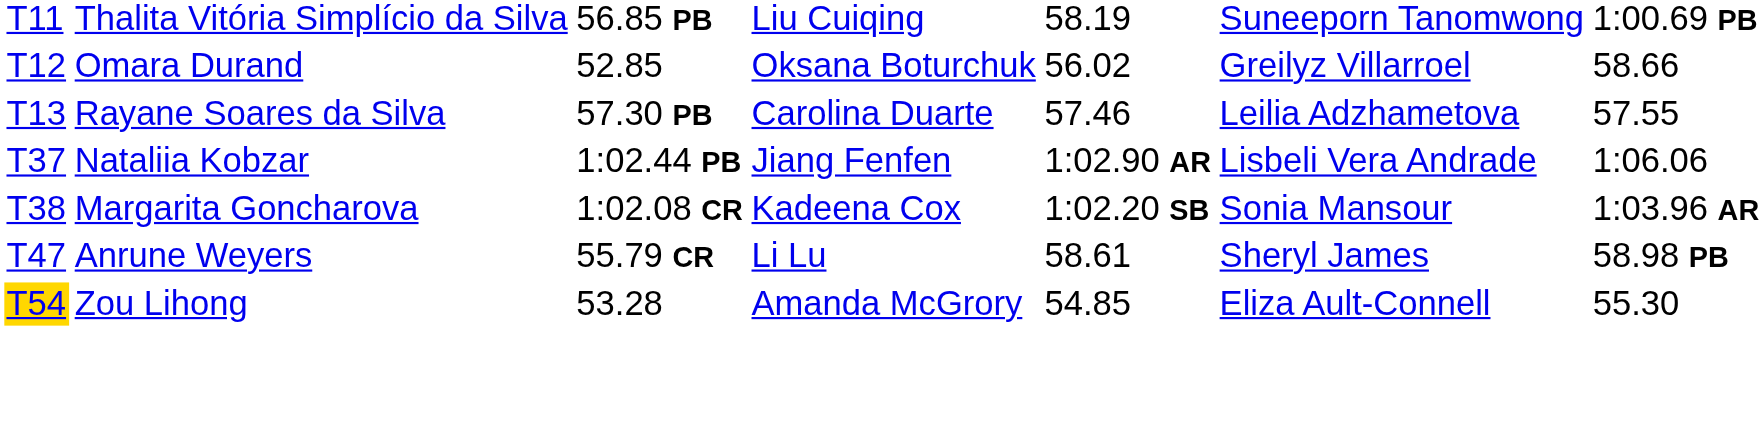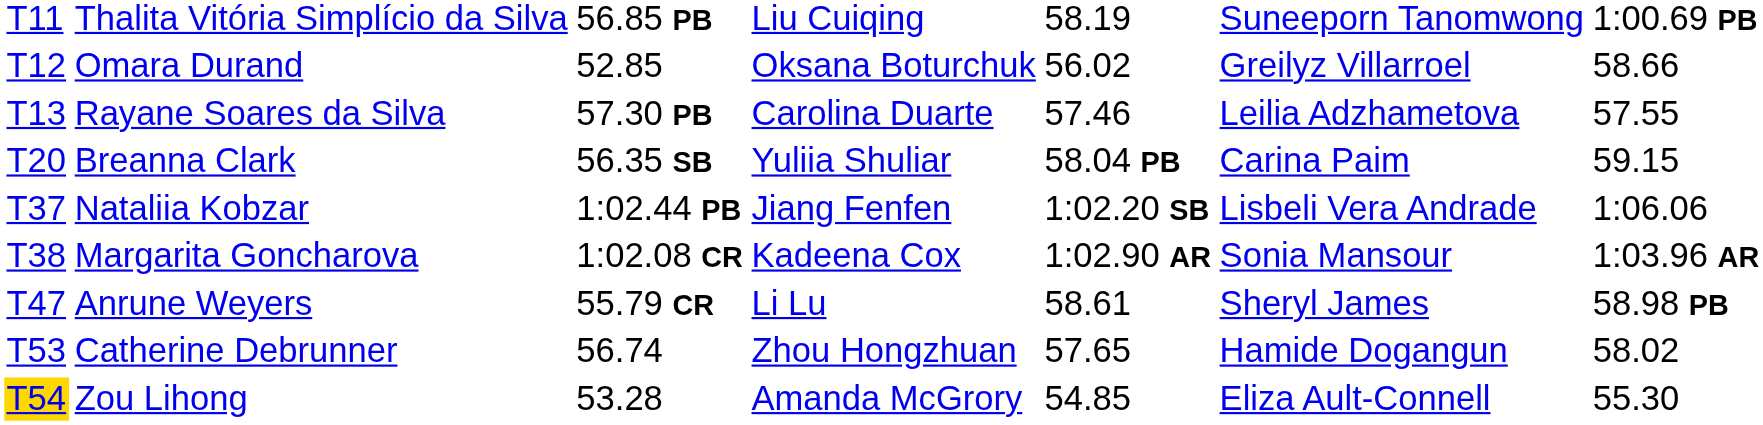+ row: T20 | Breanna Clark | 56.35 SB | Yuliia Shuliar | 58.04 PB | Carina Paim | 59.15
Nataliia Kobzar | column 5: 1:02.90 AR -> 1:02.20 SB
Margarita Goncharova | column 5: 1:02.20 SB -> 1:02.90 AR
+ row: T53 | Catherine Debrunner | 56.74 | Zhou Hongzhuan | 57.65 | Hamide Dogangun | 58.02
